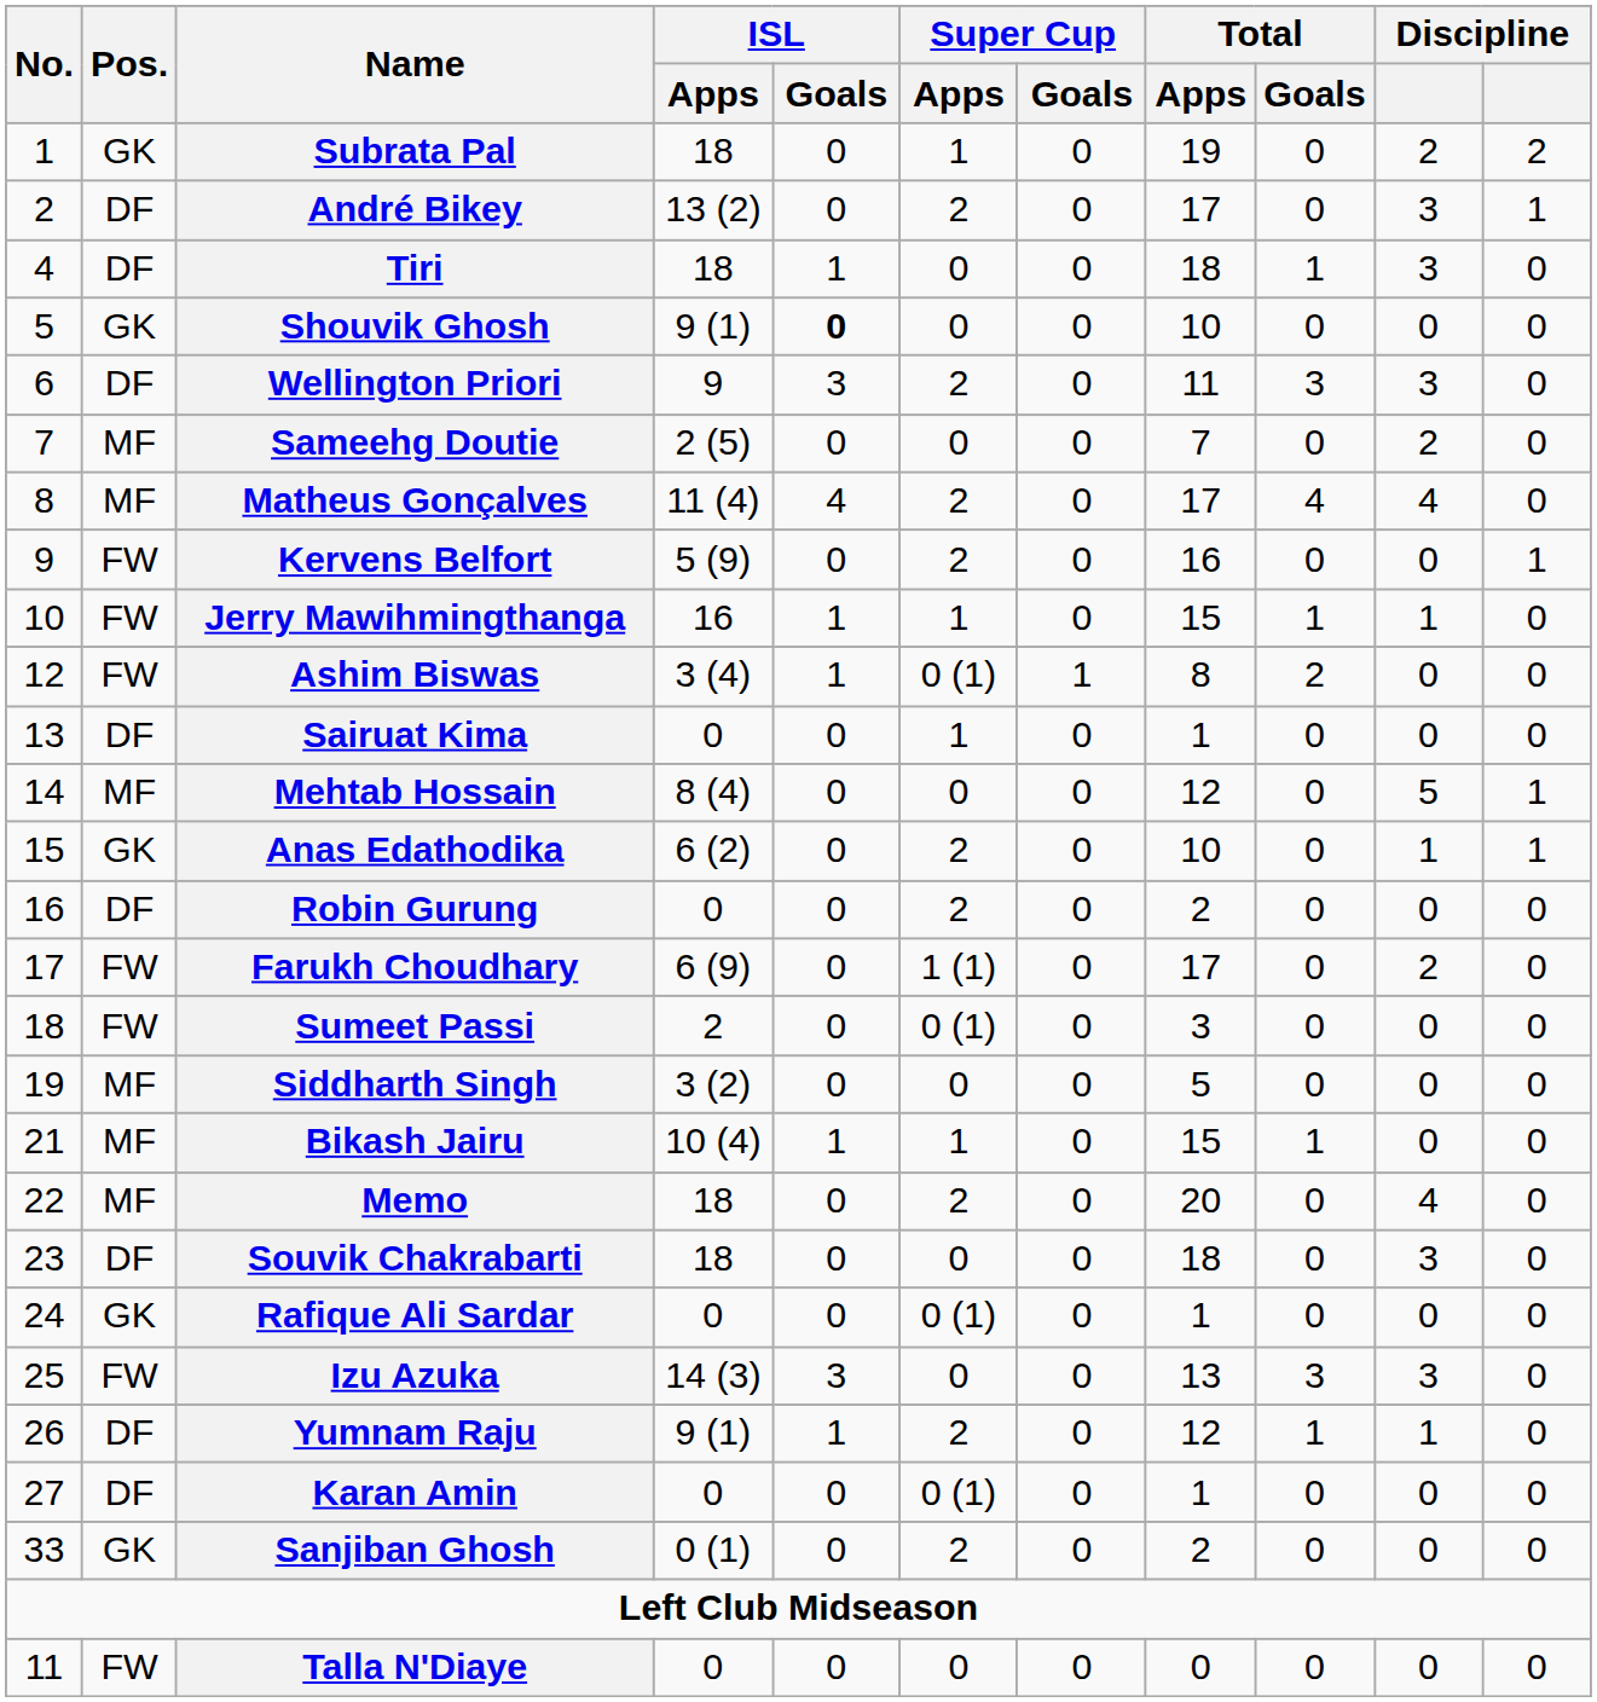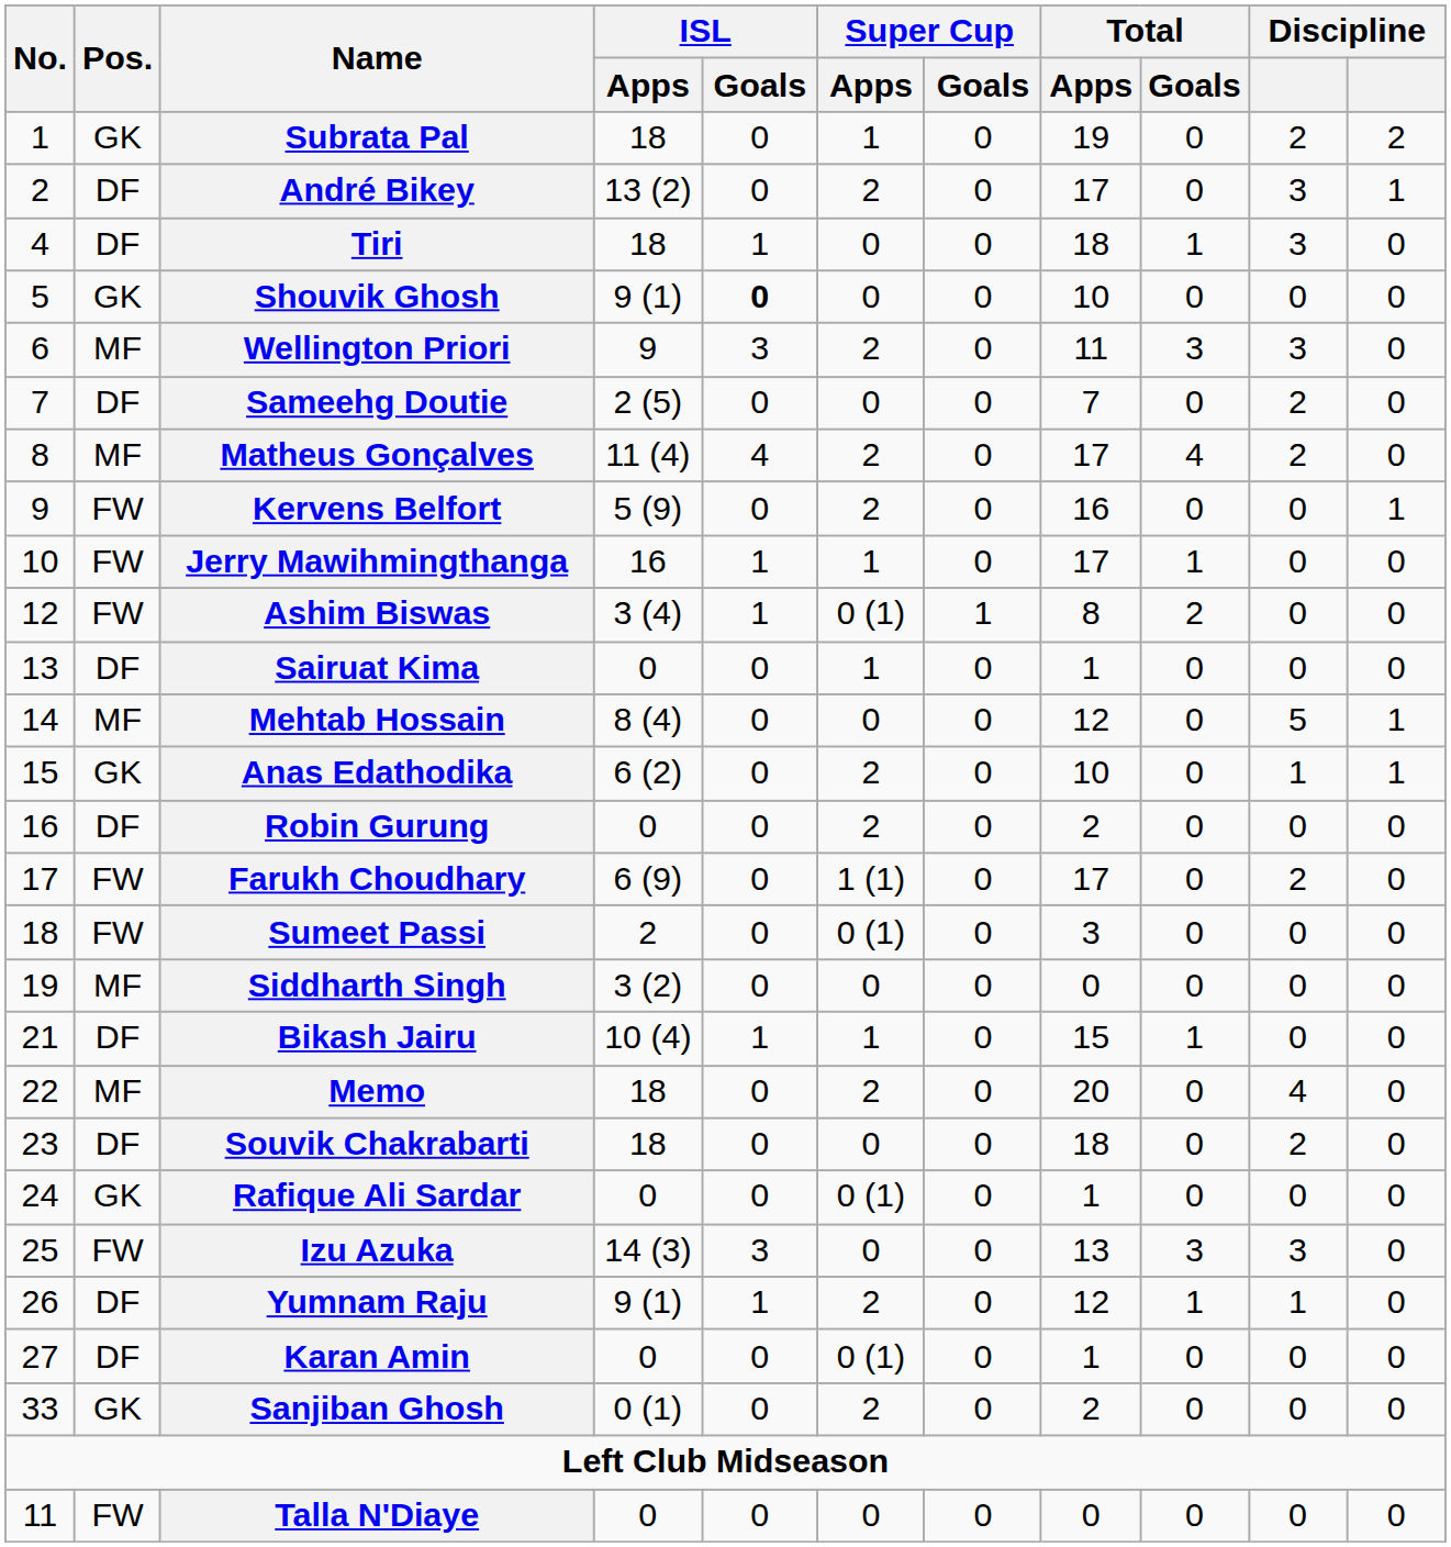Wellington Priori | Pos.: DF -> MF
Sameehg Doutie | Pos.: MF -> DF
Matheus Gonçalves | column 10: 4 -> 2
Jerry Mawihmingthanga | Total / Apps: 15 -> 17
Jerry Mawihmingthanga | column 10: 1 -> 0
Siddharth Singh | Total / Apps: 5 -> 0
Bikash Jairu | Pos.: MF -> DF
Souvik Chakrabarti | column 10: 3 -> 2
